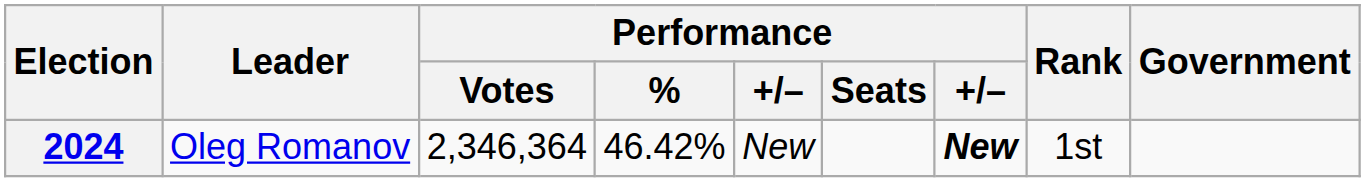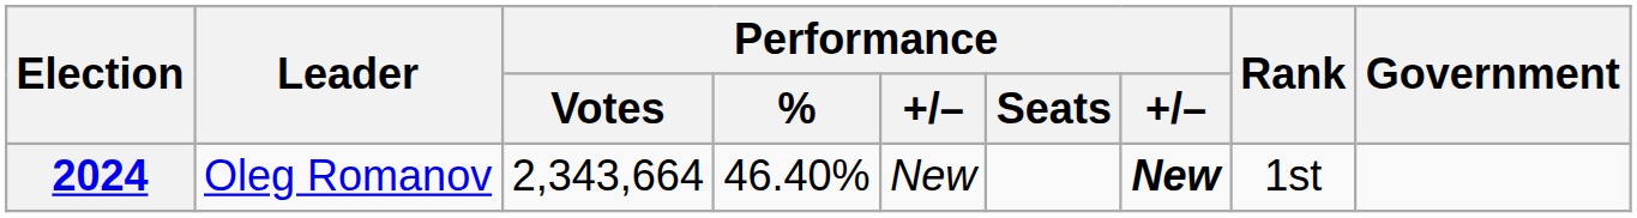2024 | Performance / Votes: 2,346,364 -> 2,343,664
2024 | Performance / %: 46.42% -> 46.40%
